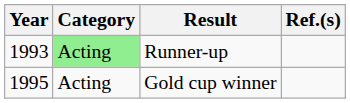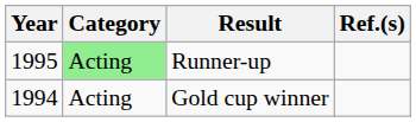Runner-up | Year: 1993 -> 1995
Gold cup winner | Year: 1995 -> 1994
